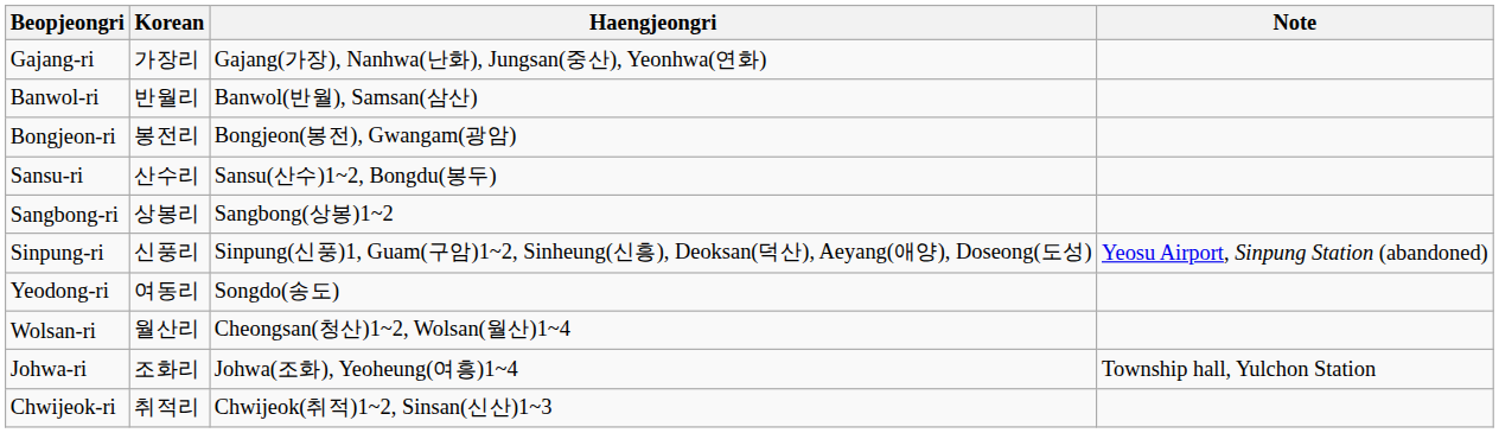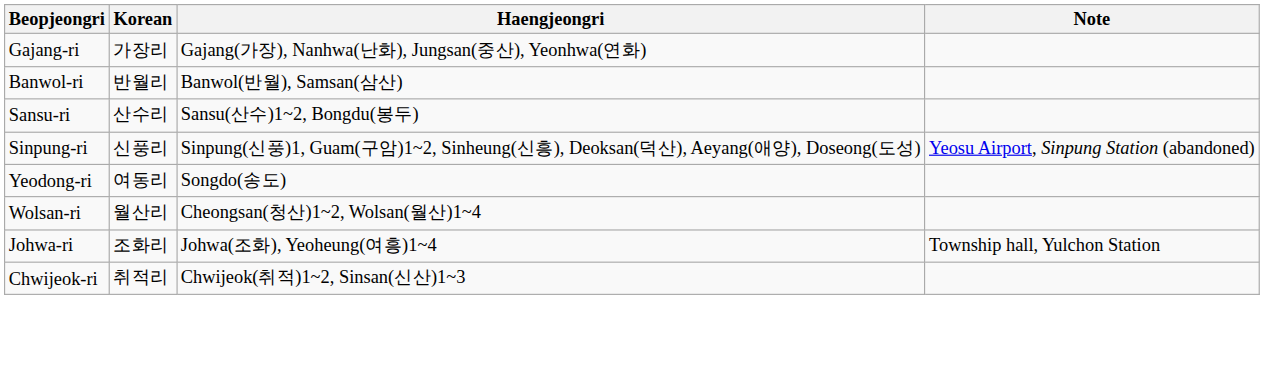- row: Bongjeon-ri | 봉전리 | Bongjeon(봉전), Gwangam(광암)
- row: Sangbong-ri | 상봉리 | Sangbong(상봉)1~2
